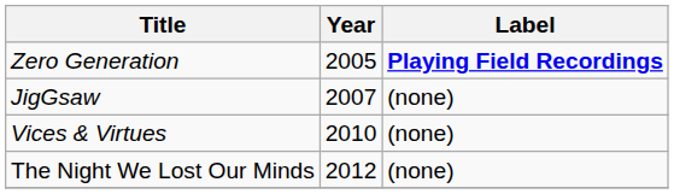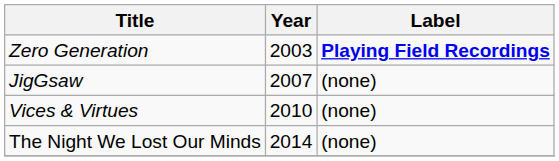Zero Generation | Year: 2005 -> 2003
The Night We Lost Our Minds | Year: 2012 -> 2014
